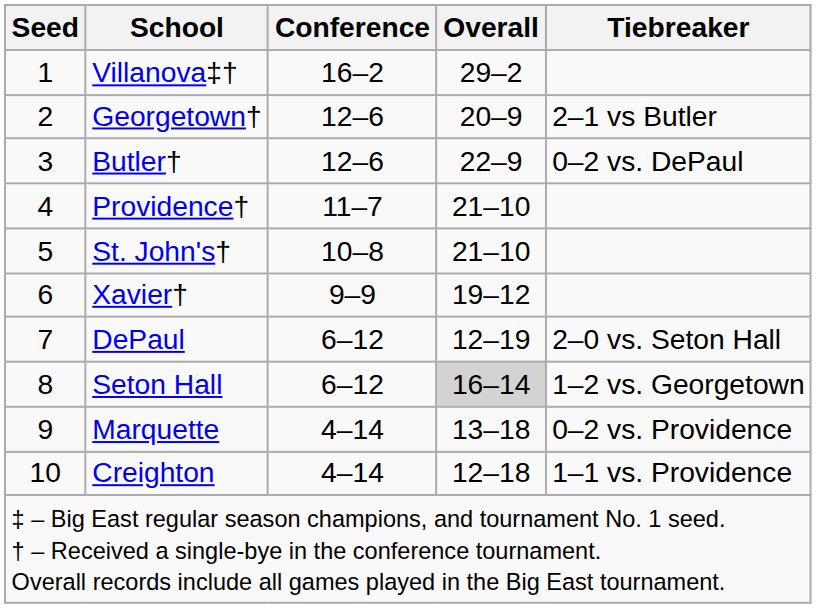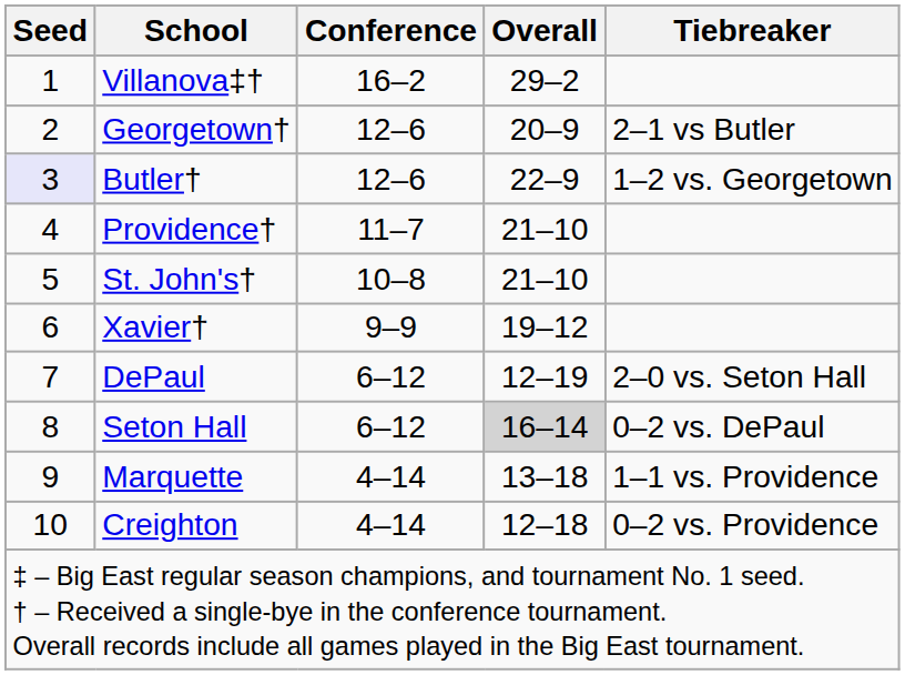Butler† | Seed: no background -> lavender background
Butler† | Tiebreaker: 0–2 vs. DePaul -> 1–2 vs. Georgetown
Seton Hall | Tiebreaker: 1–2 vs. Georgetown -> 0–2 vs. DePaul
Marquette | Tiebreaker: 0–2 vs. Providence -> 1–1 vs. Providence
Creighton | Tiebreaker: 1–1 vs. Providence -> 0–2 vs. Providence
